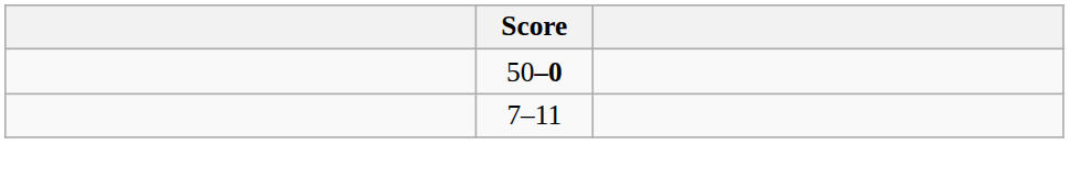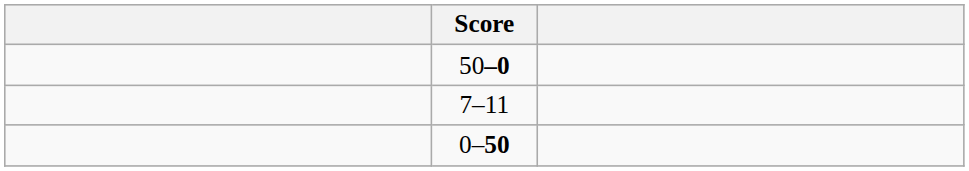+ row: 0–50
